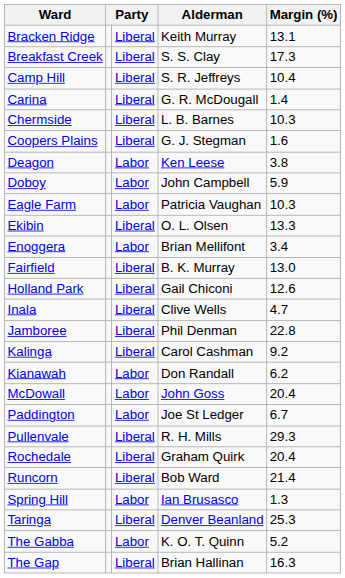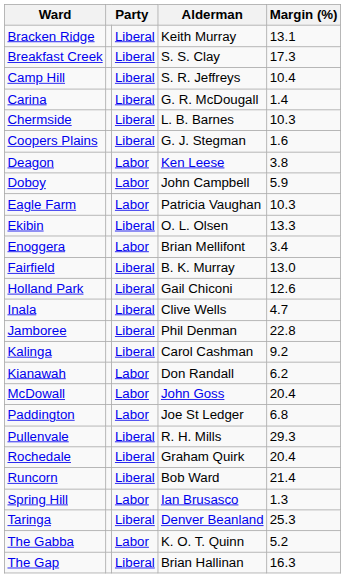Paddington | Margin (%): 6.7 -> 6.8
